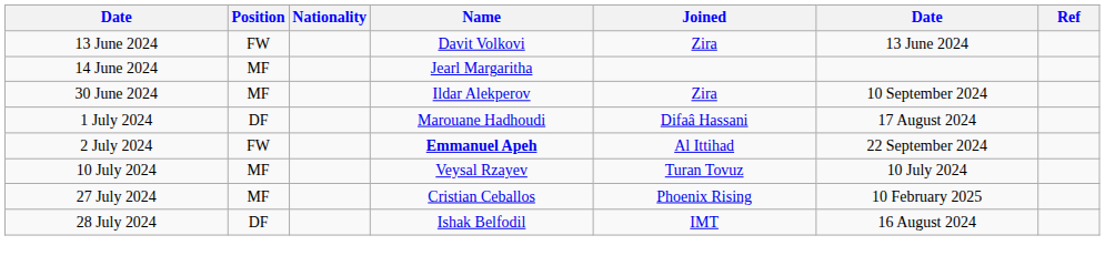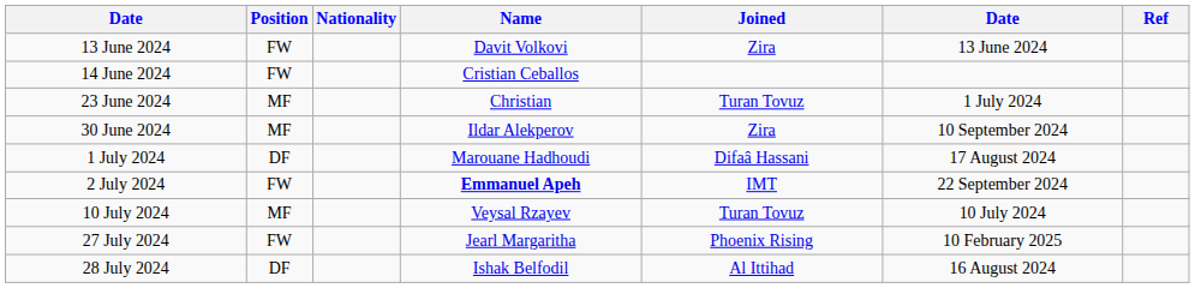14 June 2024 | Position: MF -> FW
14 June 2024 | Name: Jearl Margaritha -> Cristian Ceballos
+ row: 23 June 2024 | MF | Christian | Turan Tovuz | 1 July 2024
2 July 2024 | Joined: Al Ittihad -> IMT
27 July 2024 | Position: MF -> FW
27 July 2024 | Name: Cristian Ceballos -> Jearl Margaritha
28 July 2024 | Joined: IMT -> Al Ittihad
